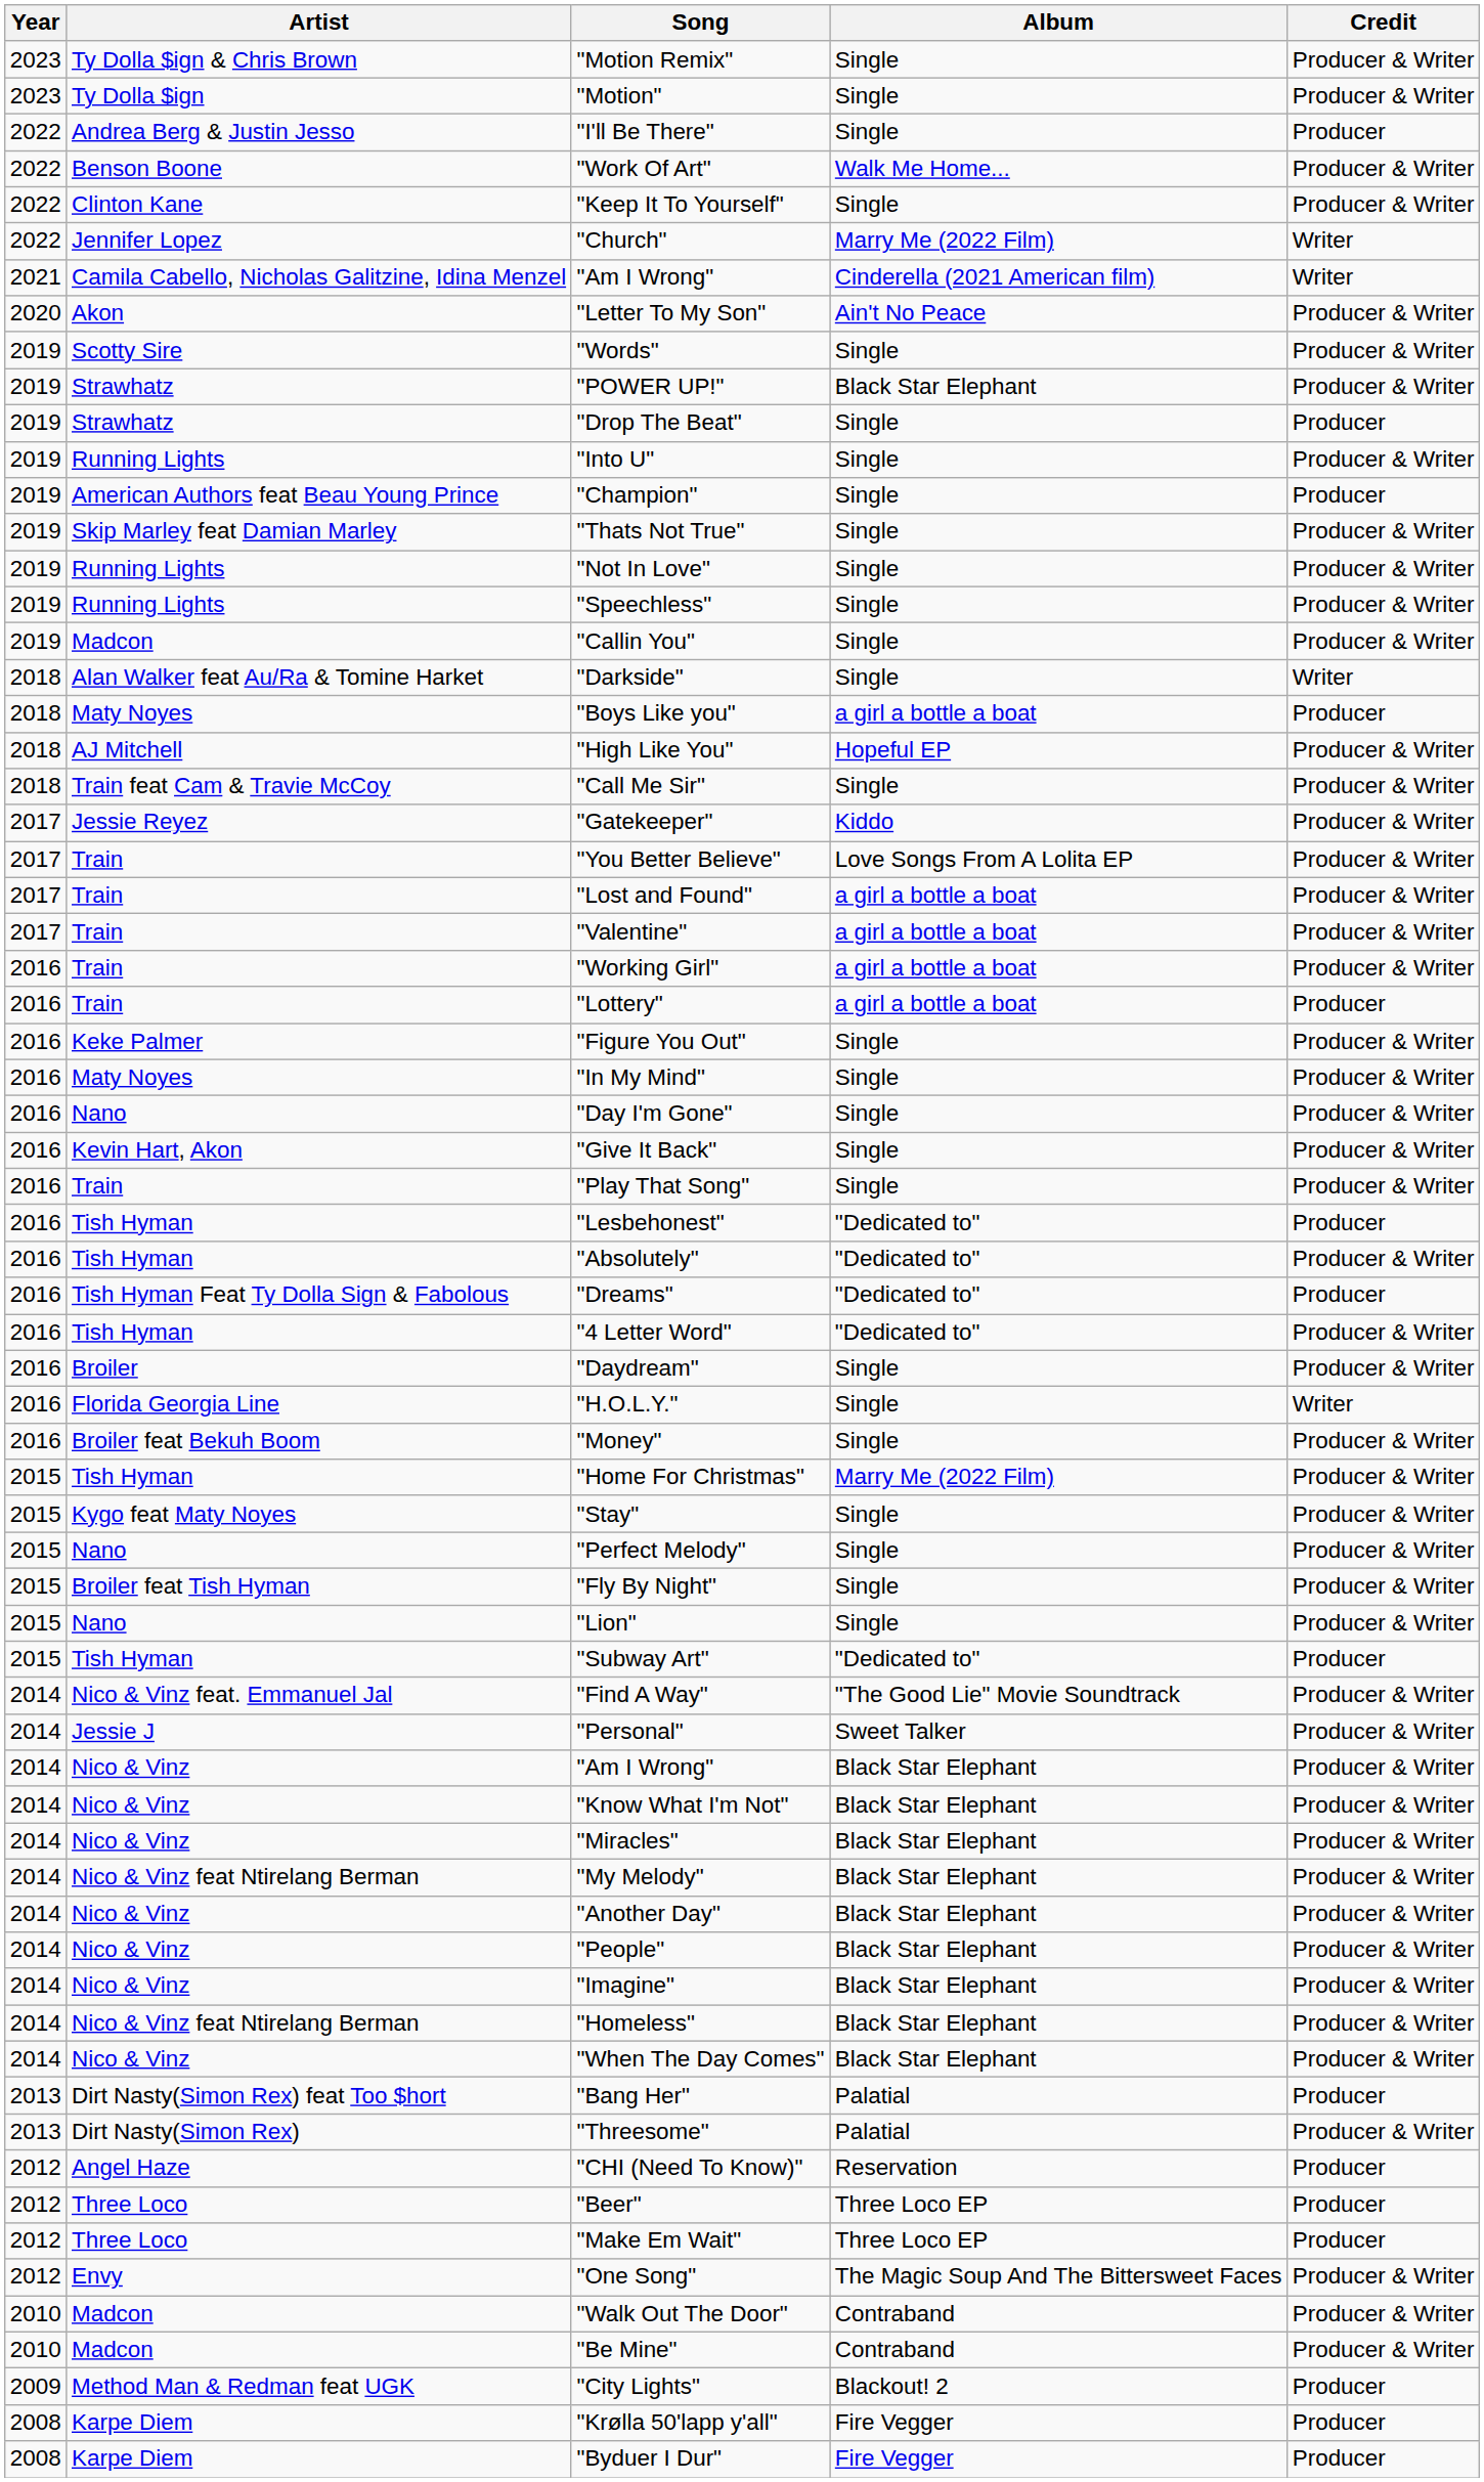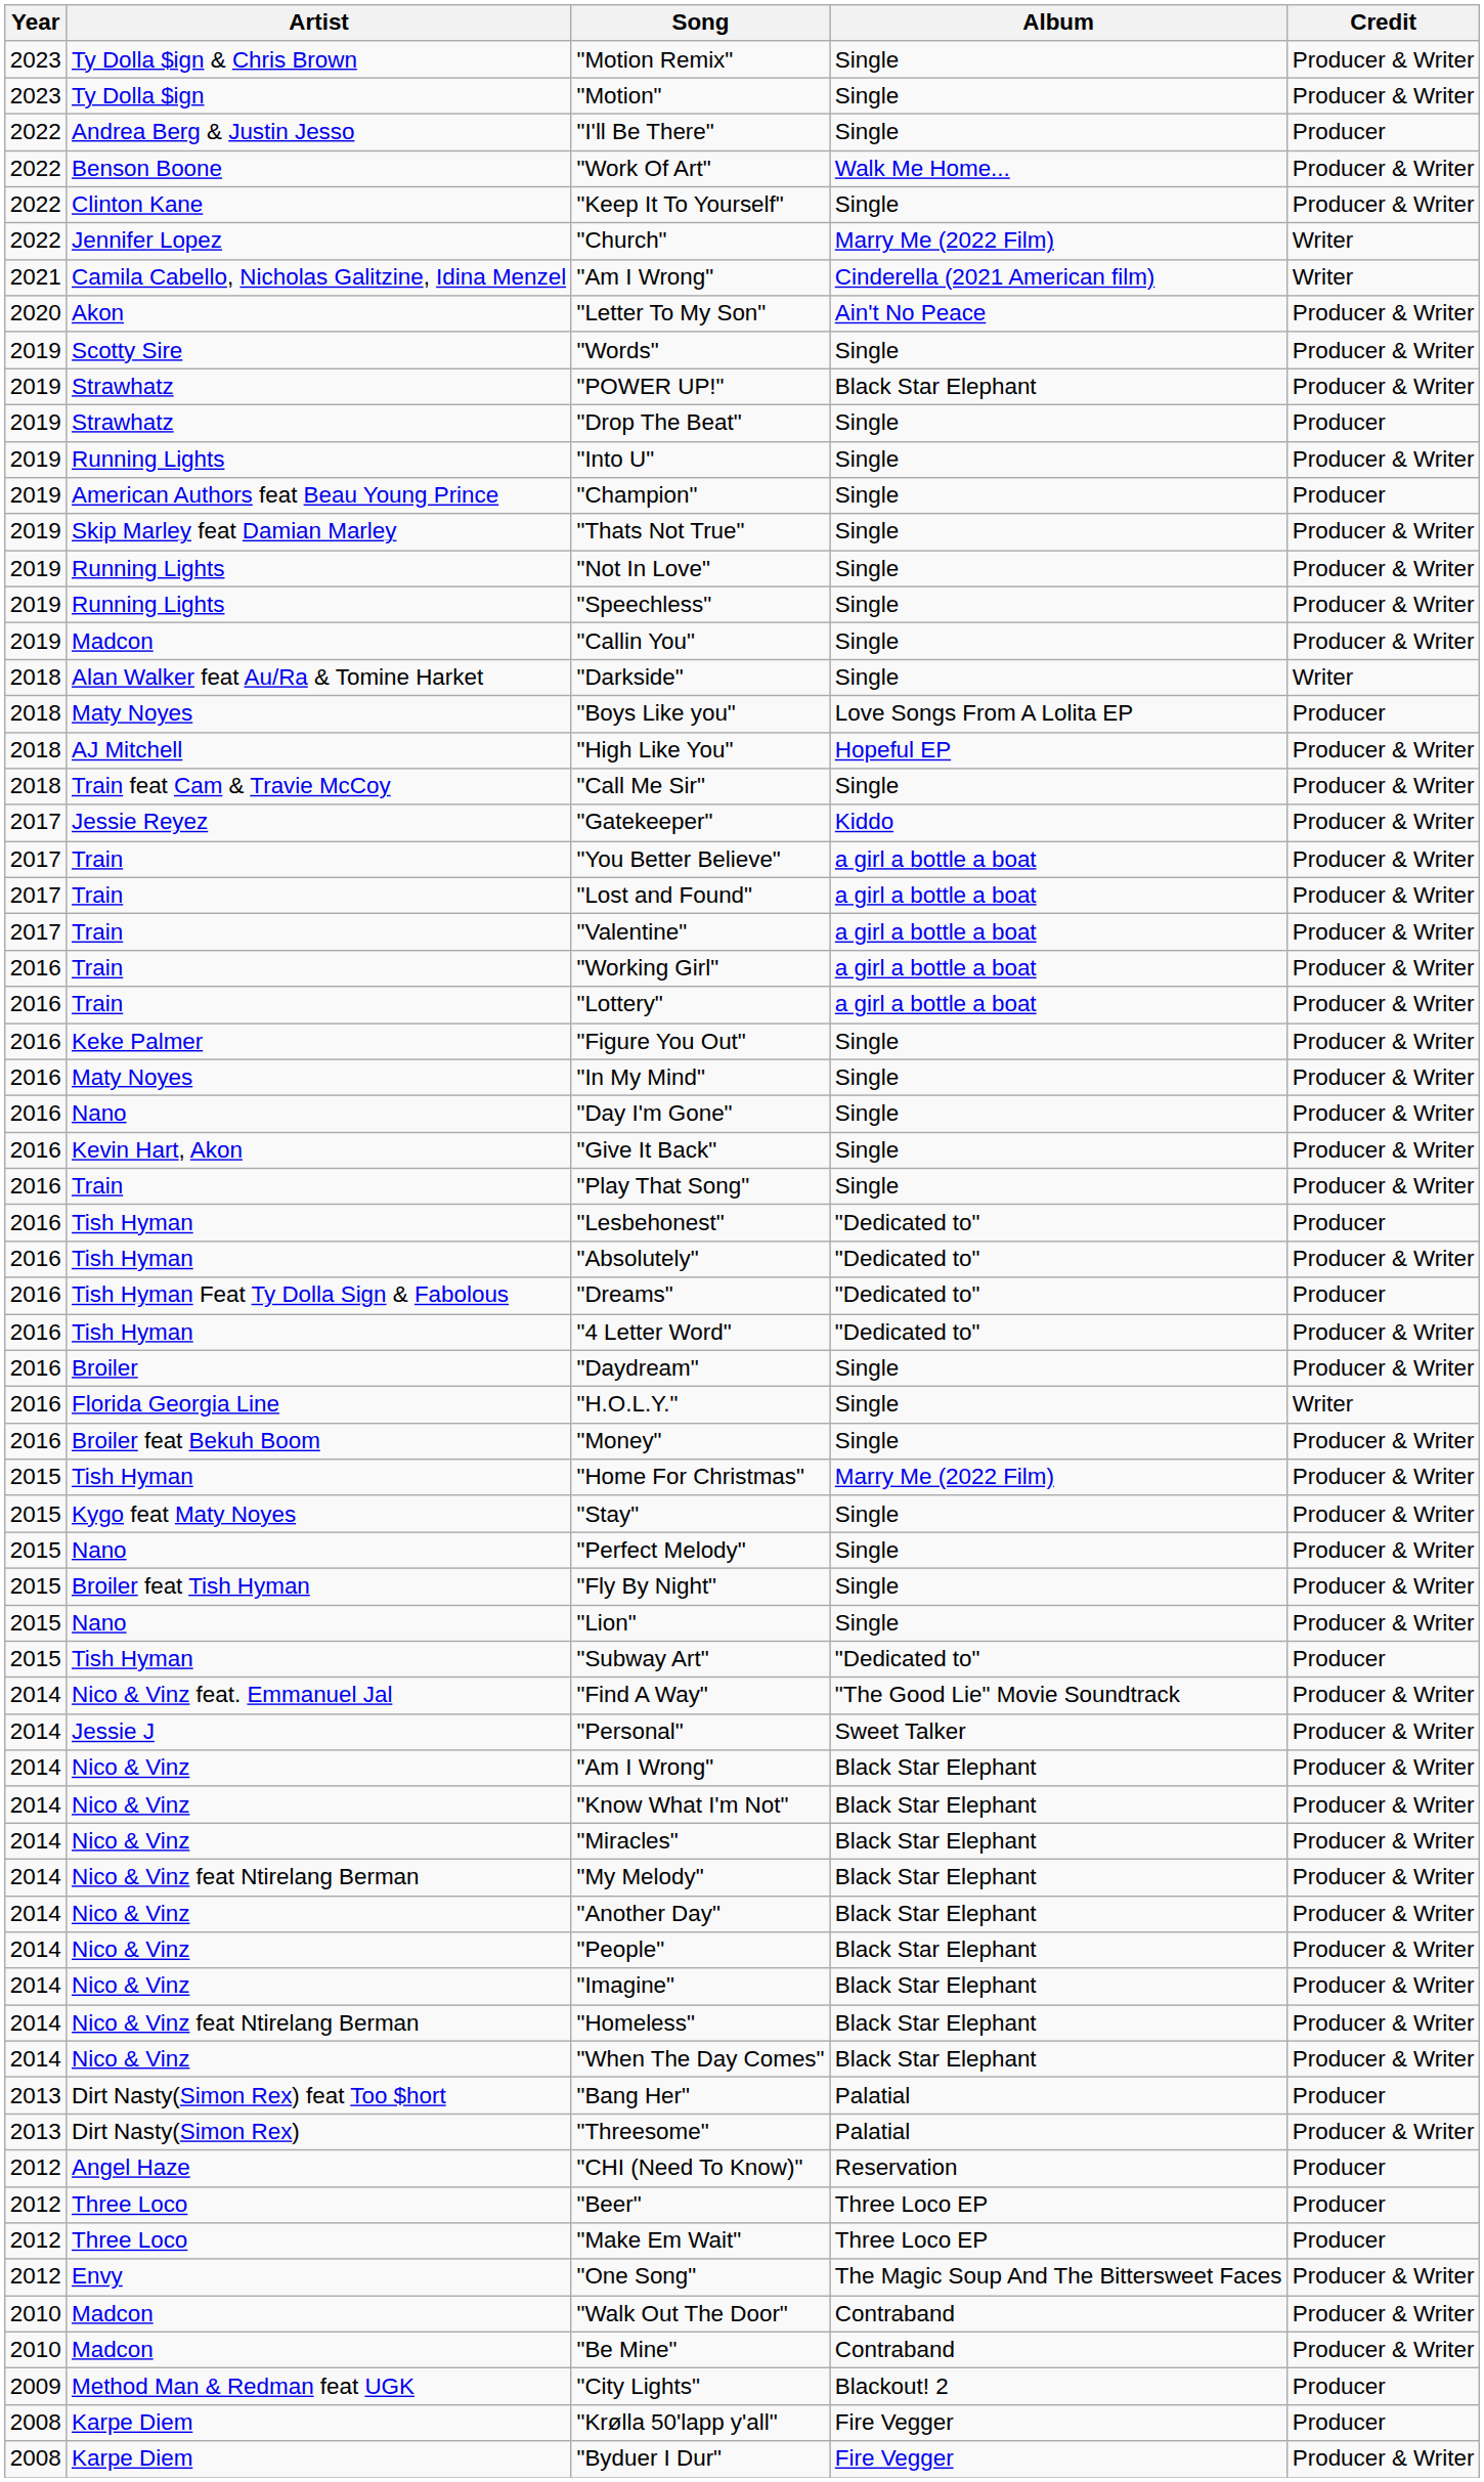"Boys Like you" | Album: a girl a bottle a boat -> Love Songs From A Lolita EP
"You Better Believe" | Album: Love Songs From A Lolita EP -> a girl a bottle a boat
"Lottery" | Credit: Producer -> Producer & Writer
"Byduer I Dur" | Credit: Producer -> Producer & Writer
